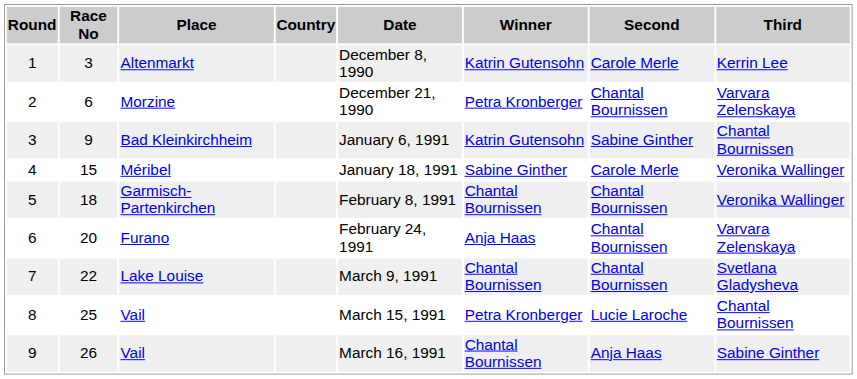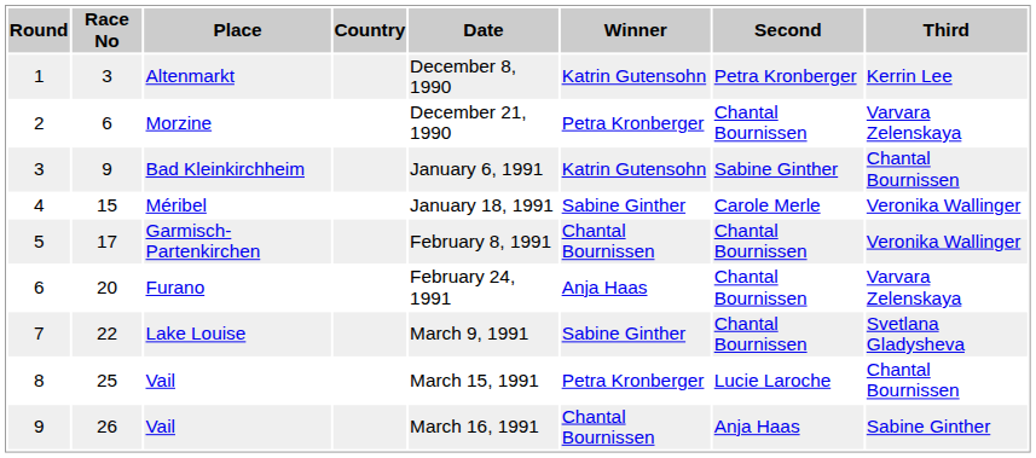1 | Second: Carole Merle -> Petra Kronberger
5 | Race No: 18 -> 17
7 | Winner: Chantal Bournissen -> Sabine Ginther
